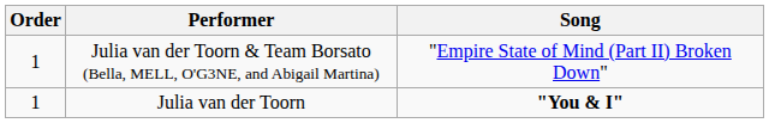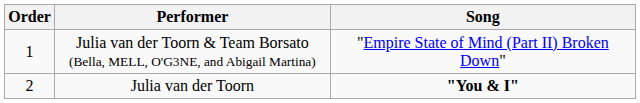Julia van der Toorn | Order: 1 -> 2
